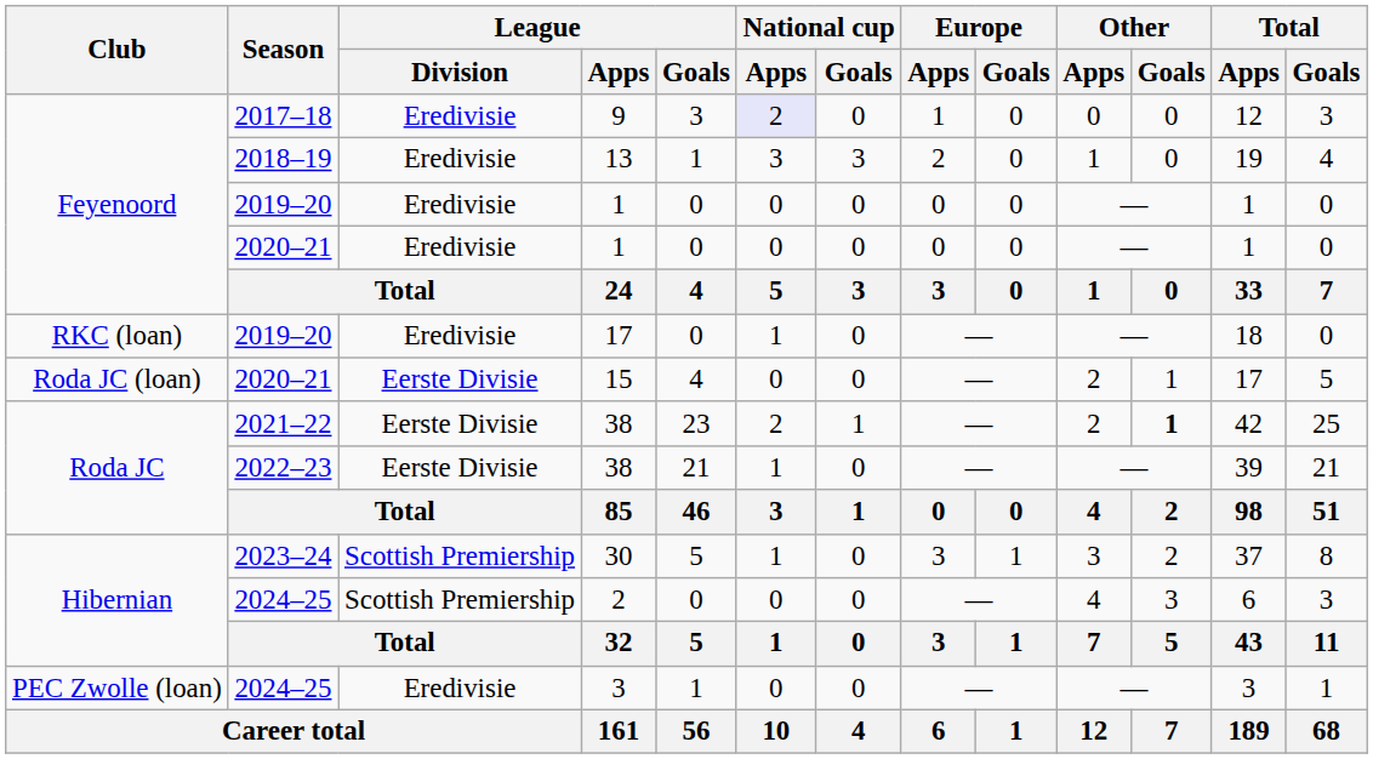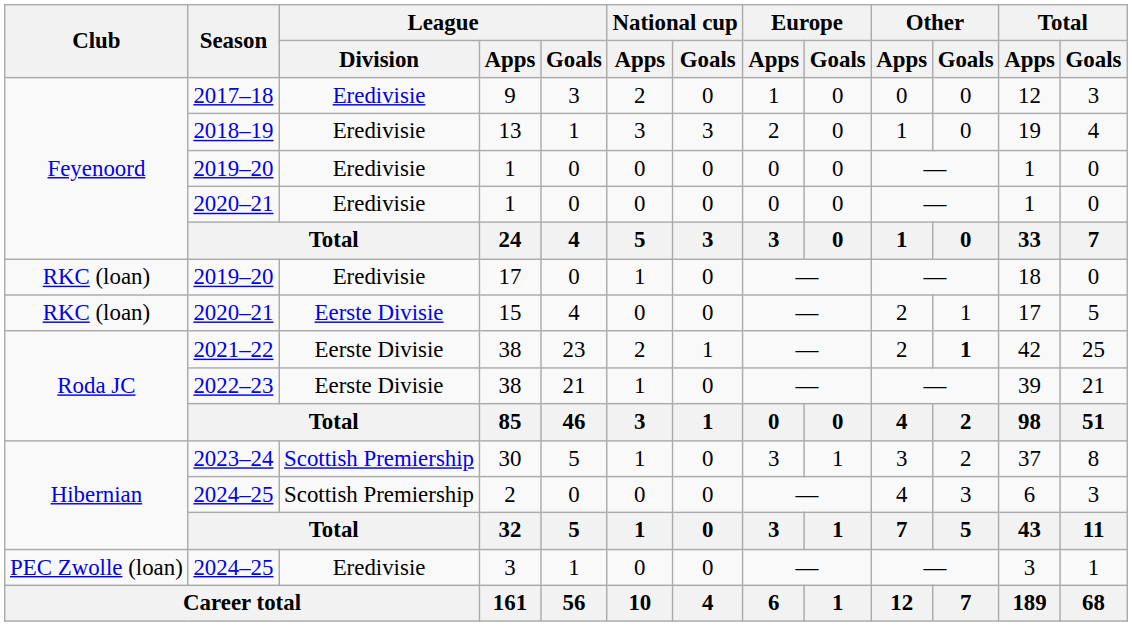9 | National cup / Apps: lavender background -> no background
15 | Club: Roda JC (loan) -> RKC (loan)
